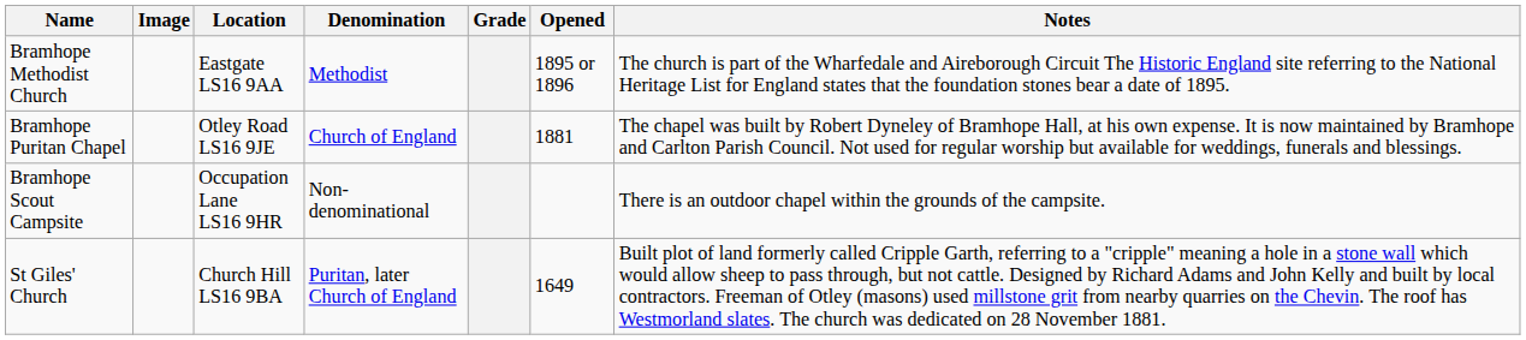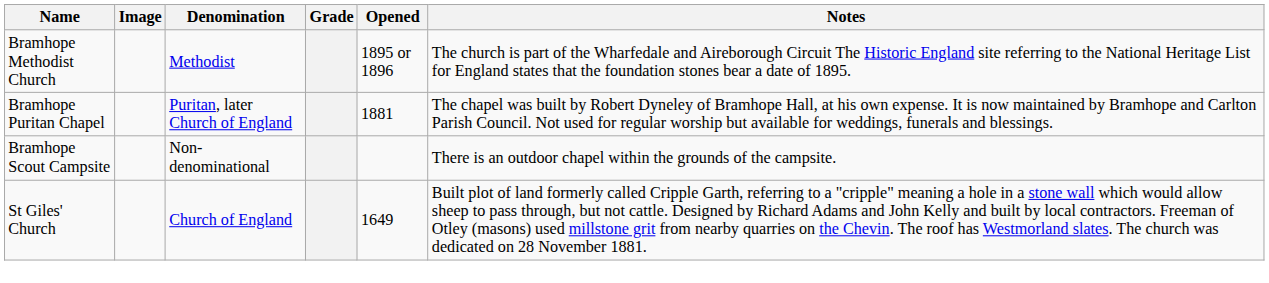- column: Location | Eastgate LS16 9AA | Otley Road LS16 9JE | Occupation Lane LS16 9HR | Church Hill LS16 9BA
Bramhope Puritan Chapel | Denomination: Church of England -> Puritan, later Church of England
St Giles' Church | Denomination: Puritan, later Church of England -> Church of England
